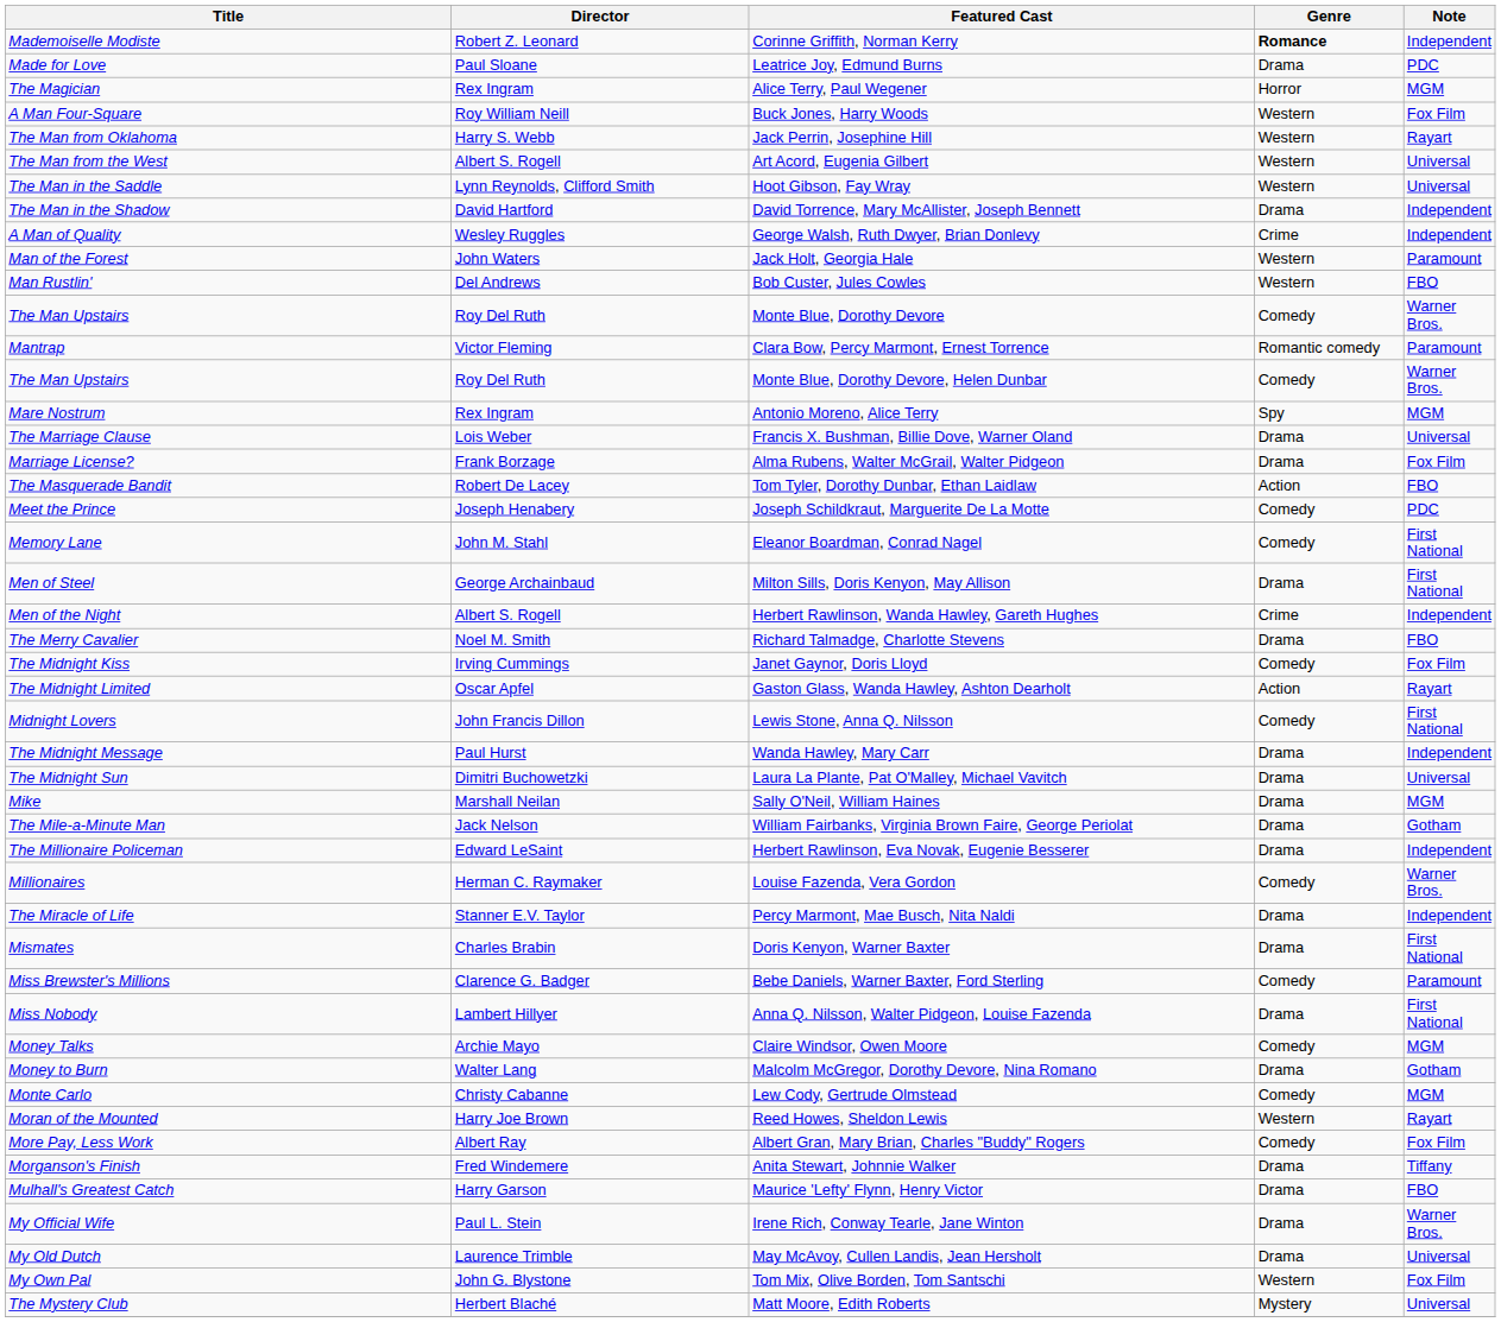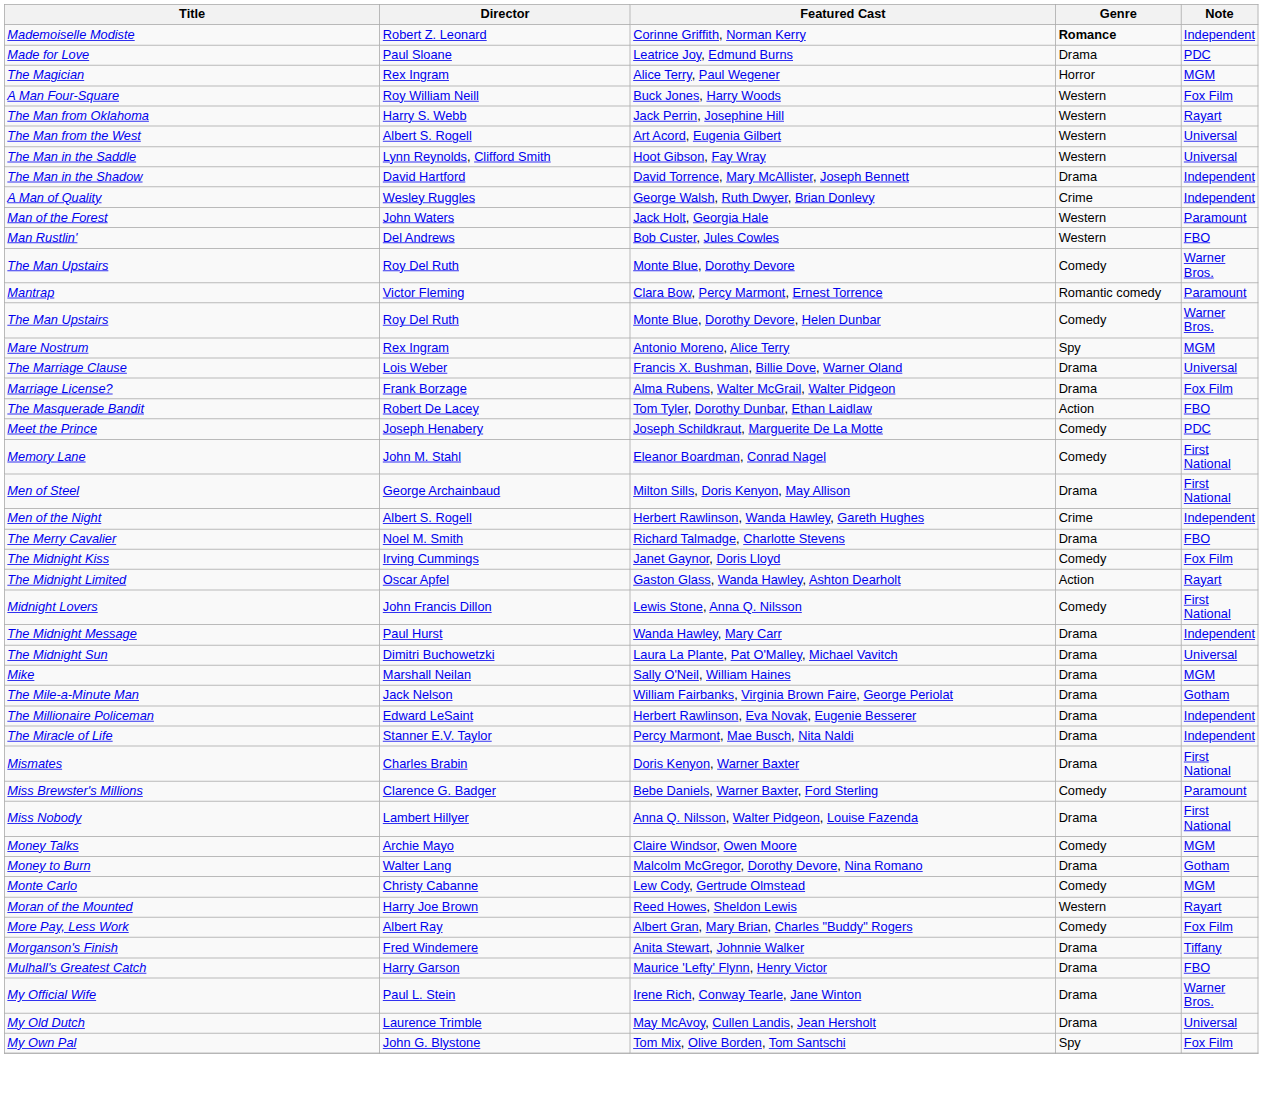- row: Millionaires | Herman C. Raymaker | Louise Fazenda, Vera Gordon | Comedy | Warner Bros.
Tom Mix, Olive Borden, Tom Santschi | Genre: Western -> Spy
- row: The Mystery Club | Herbert Blaché | Matt Moore, Edith Roberts | Mystery | Universal
